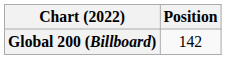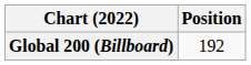Global 200 (Billboard) | Position: 142 -> 192
